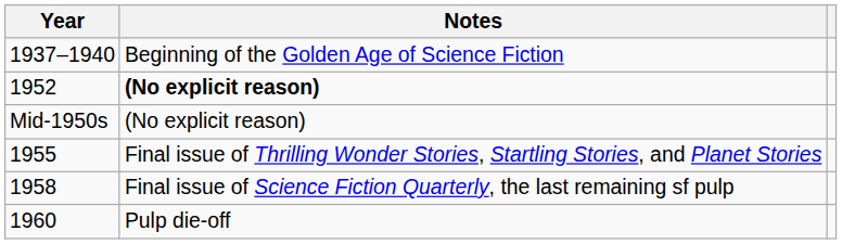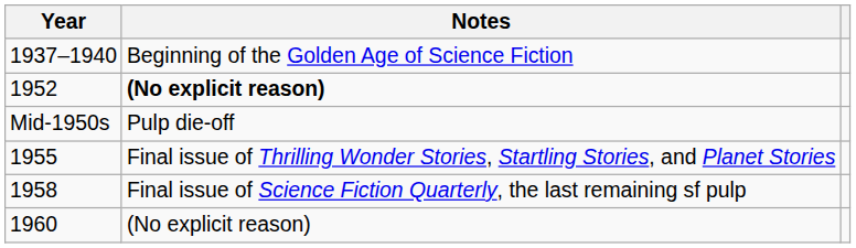Mid-1950s | Notes: (No explicit reason) -> Pulp die-off
1960 | Notes: Pulp die-off -> (No explicit reason)
